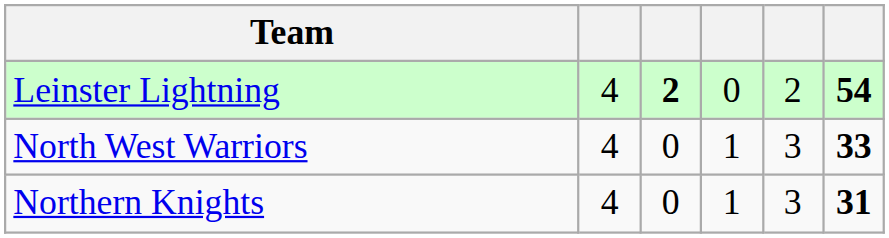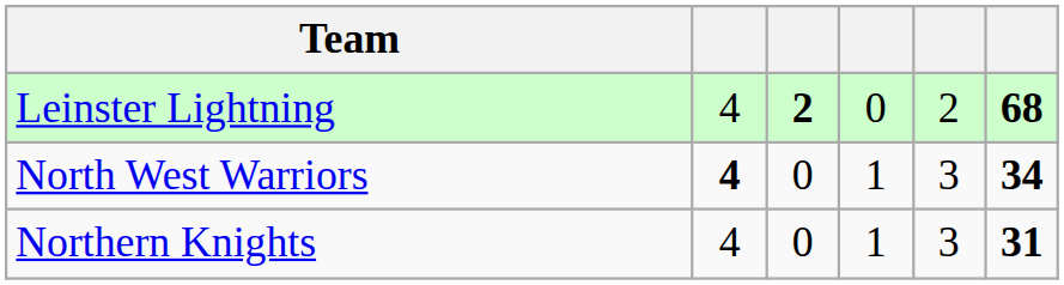Leinster Lightning | column 6: 54 -> 68
North West Warriors | column 2: normal -> bold
North West Warriors | column 6: 33 -> 34
